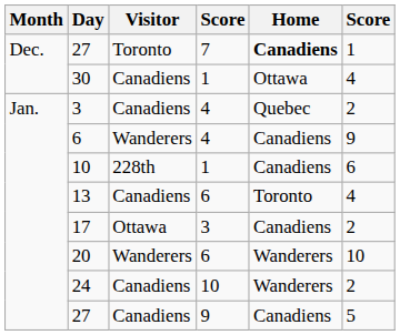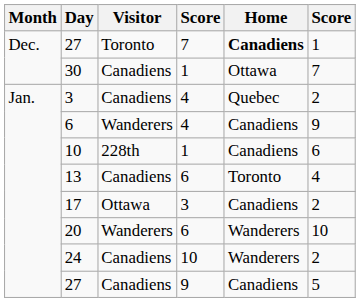30 | column 6: 4 -> 7
